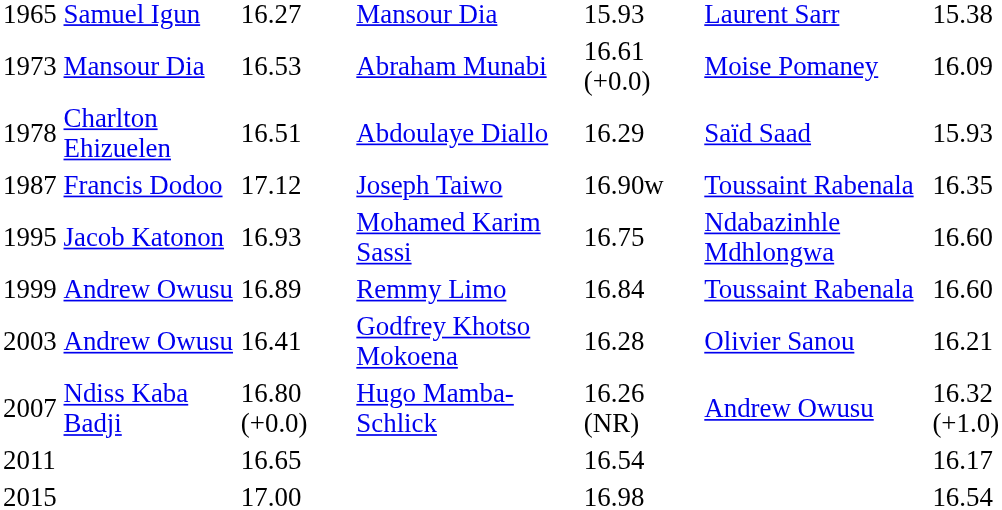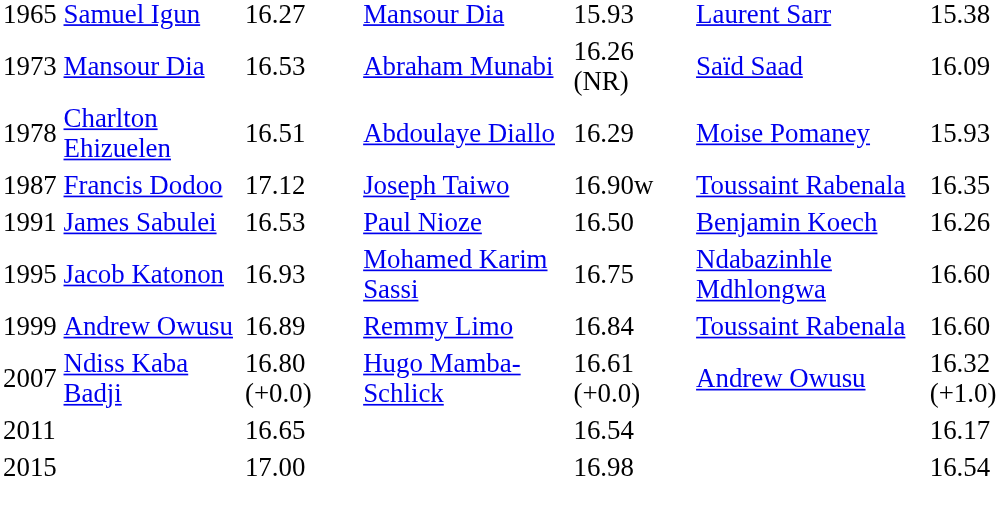Abraham Munabi | column 5: 16.61 (+0.0) -> 16.26 (NR)
Abraham Munabi | column 6: Moise Pomaney -> Saïd Saad
Abdoulaye Diallo | column 6: Saïd Saad -> Moise Pomaney
+ row: 1991 | James Sabulei | 16.53 | Paul Nioze | 16.50 | Benjamin Koech | 16.26
- row: 2003 | Andrew Owusu | 16.41 | Godfrey Khotso Mokoena | 16.28 | Olivier Sanou | 16.21
Hugo Mamba-Schlick | column 5: 16.26 (NR) -> 16.61 (+0.0)
